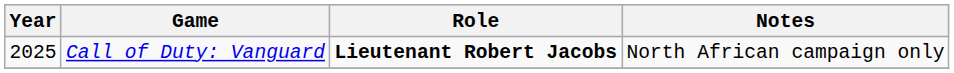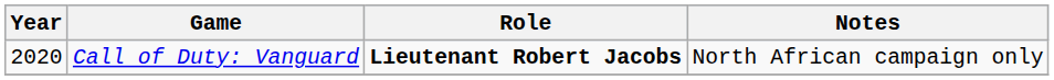Call of Duty: Vanguard | Year: 2025 -> 2020
